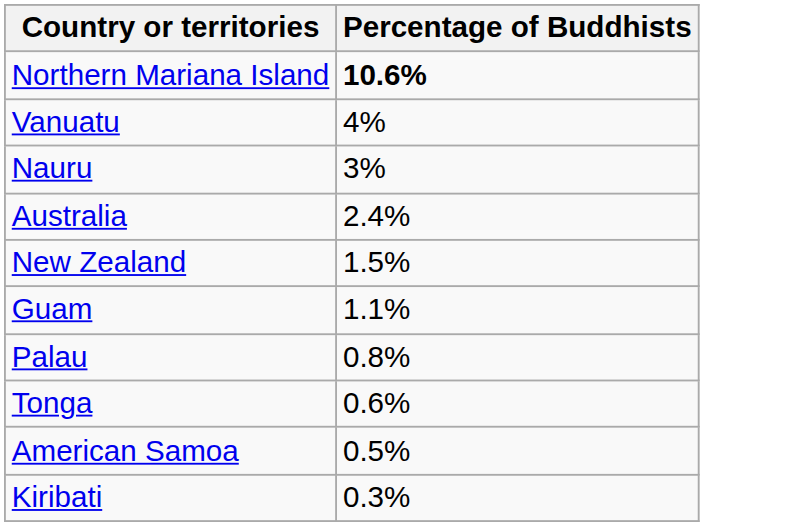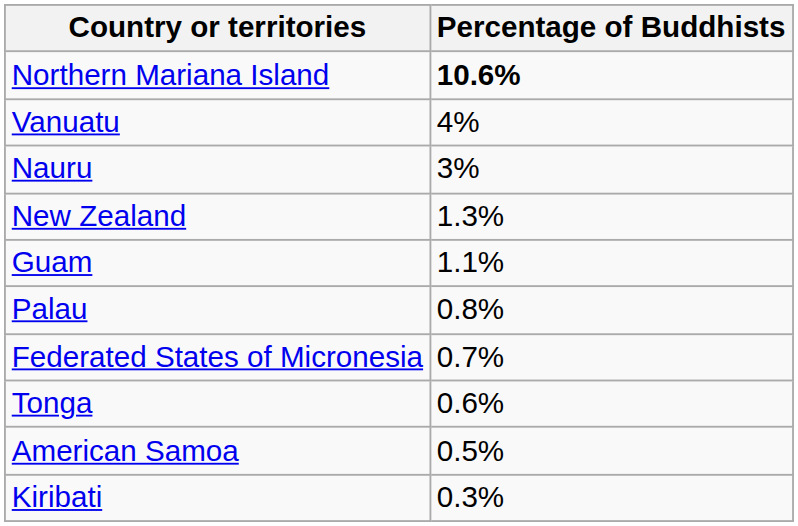- row: Australia | 2.4%
New Zealand | Percentage of Buddhists: 1.5% -> 1.3%
+ row: Federated States of Micronesia | 0.7%
